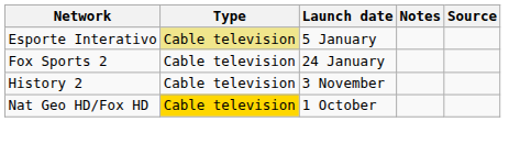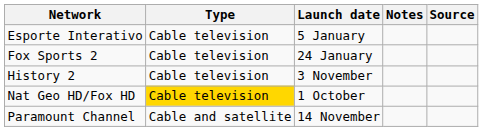Esporte Interativo | Type: khaki background -> no background
+ row: Paramount Channel | Cable and satellite | 14 November
